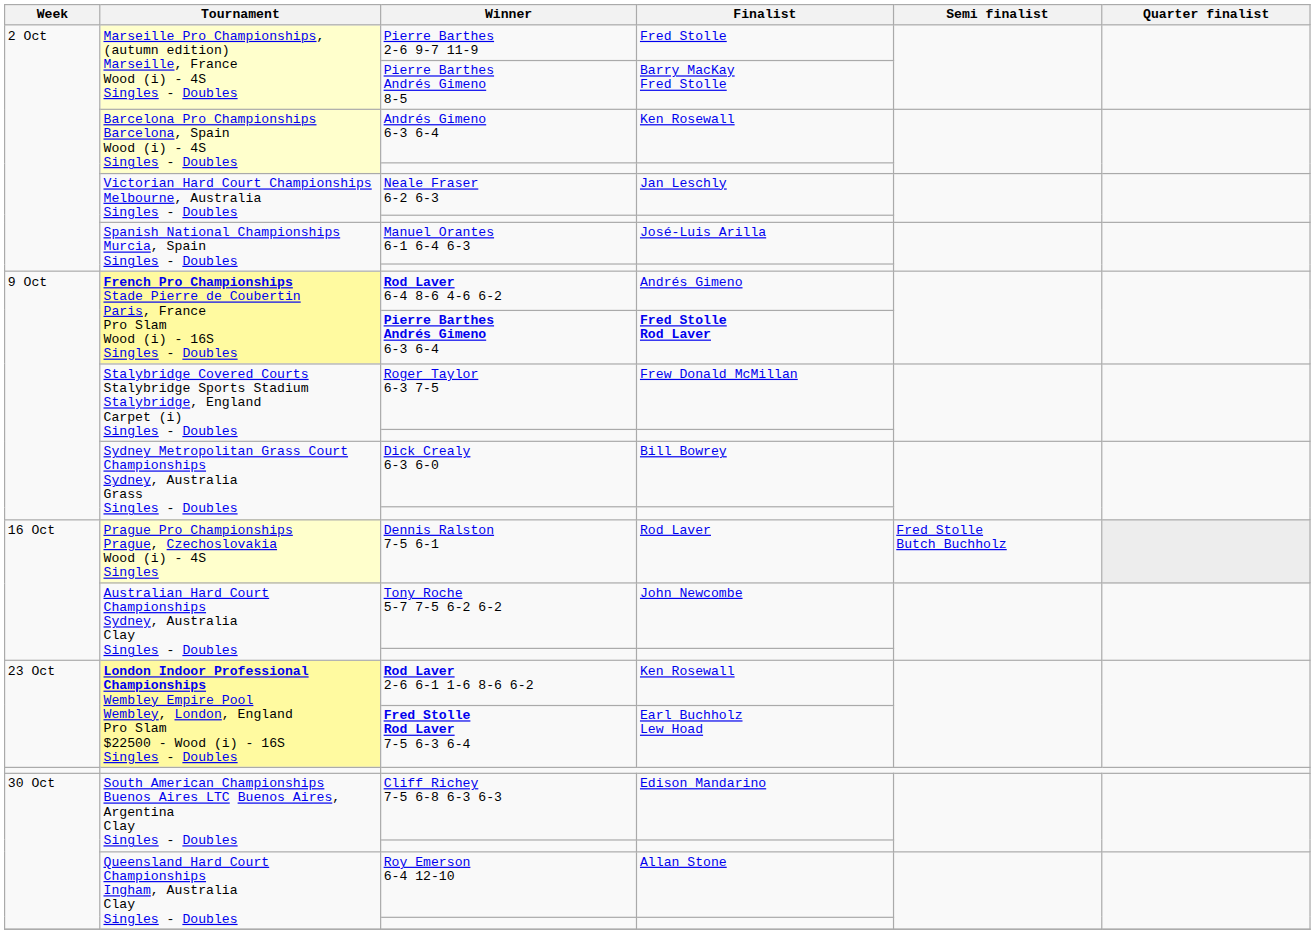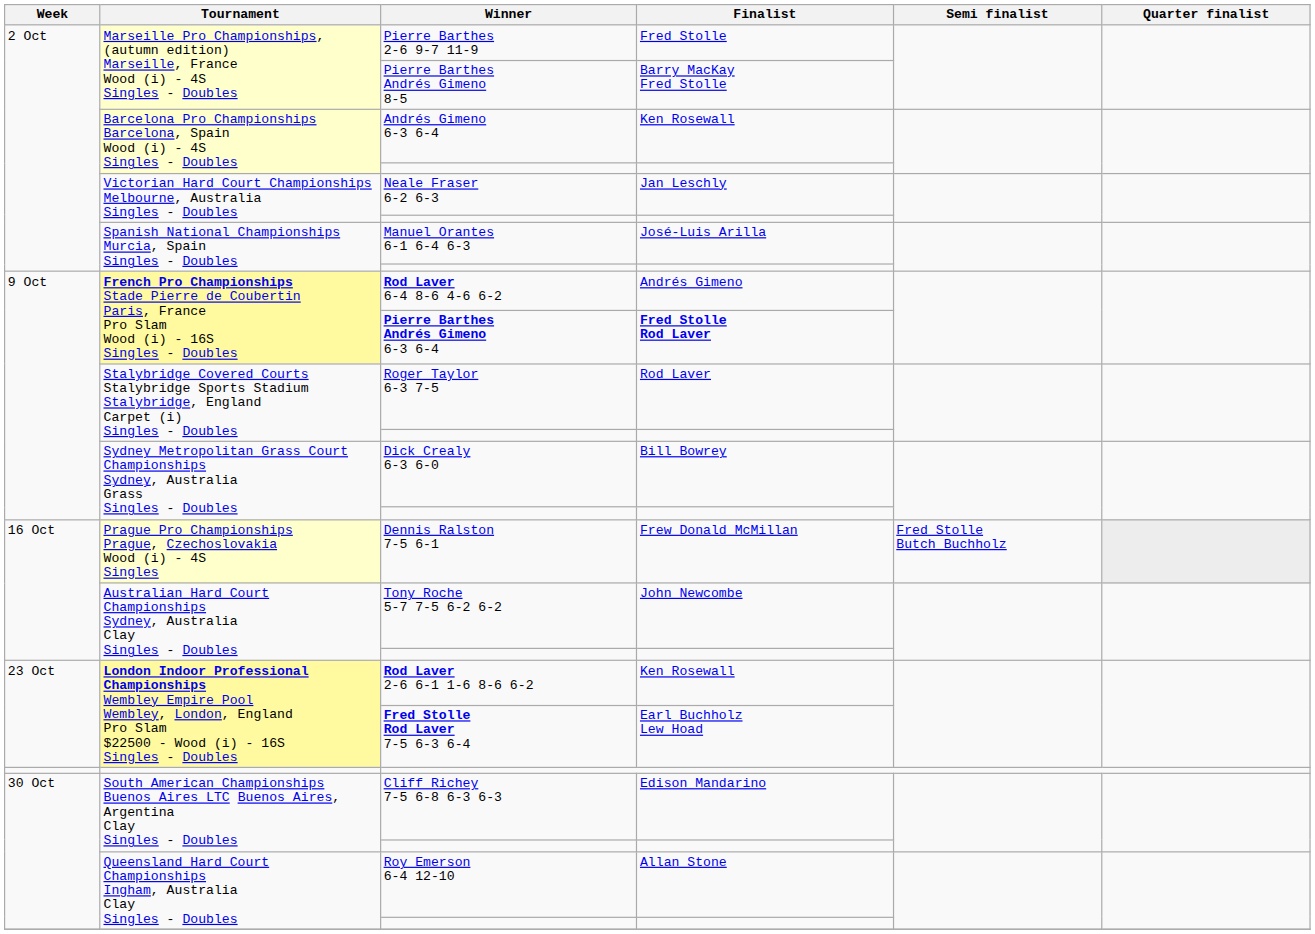Roger Taylor 6-3 7-5 | Finalist: Frew Donald McMillan -> Rod Laver
Dennis Ralston 7-5 6-1 | Finalist: Rod Laver -> Frew Donald McMillan
